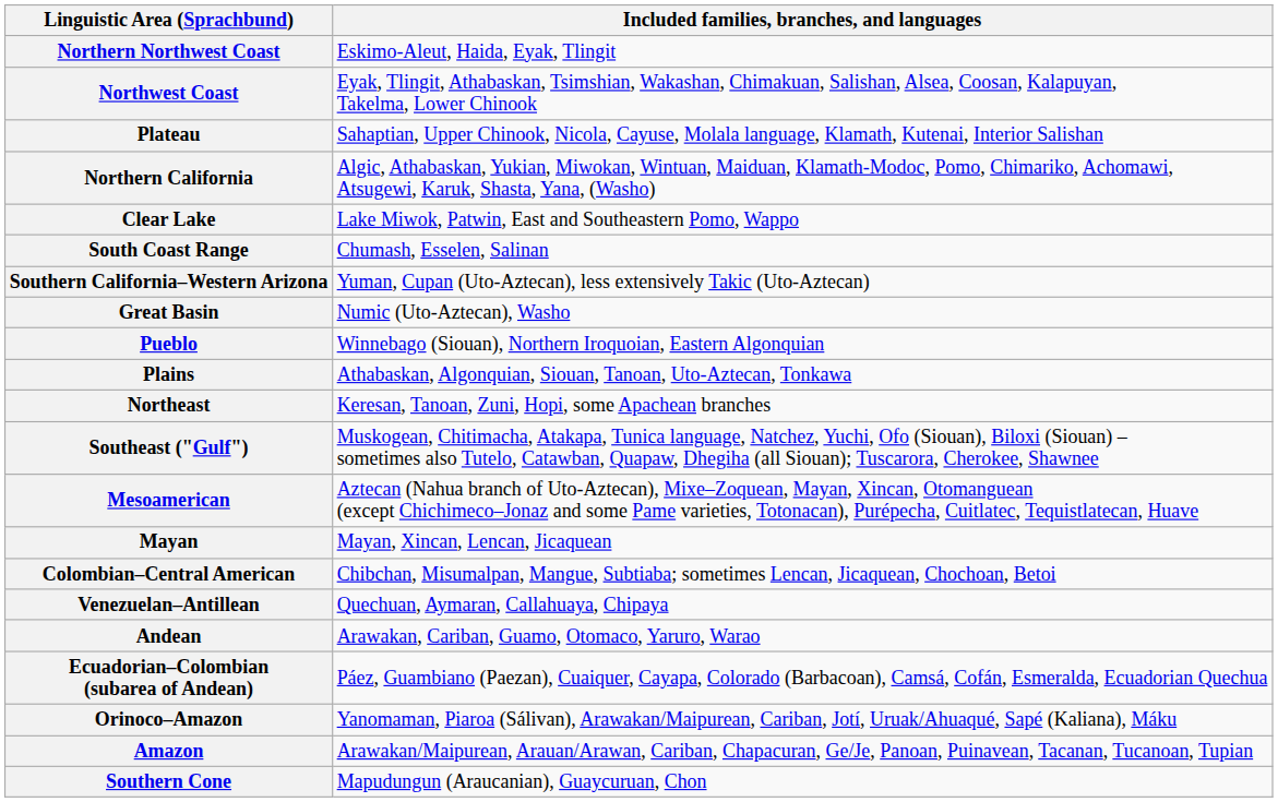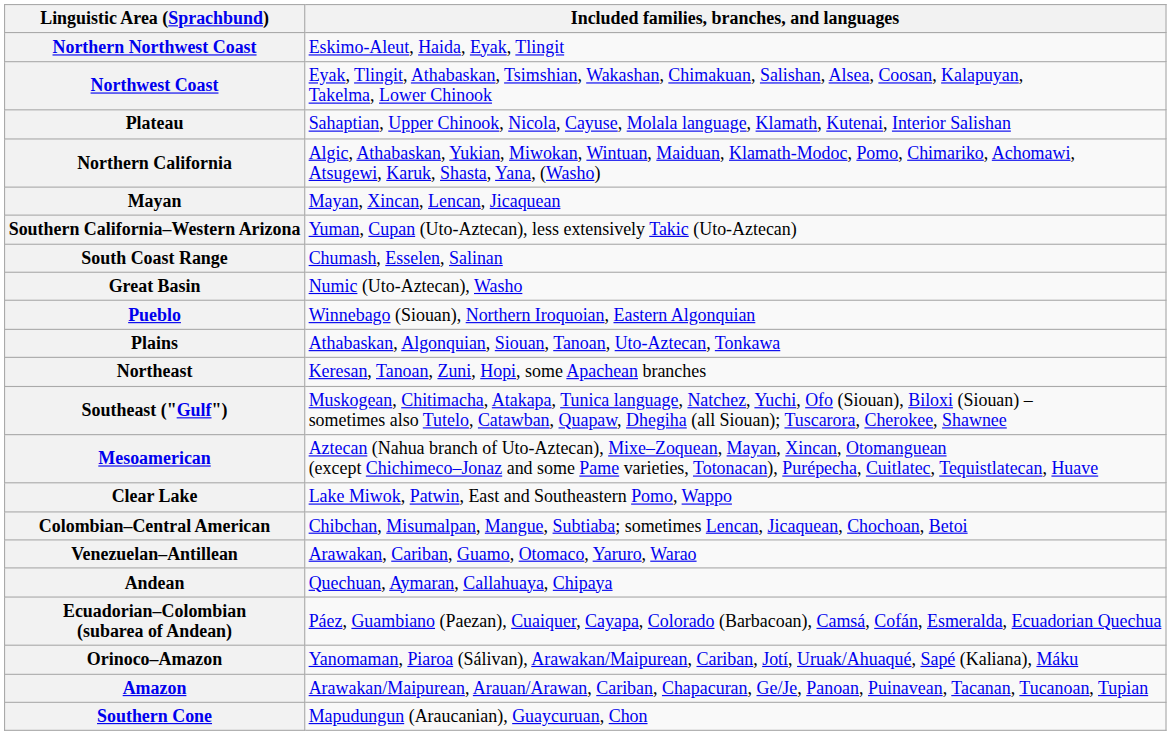rows swapped: Clear Lake <-> Mayan
rows swapped: South Coast Range <-> Southern California–Western Arizona
Venezuelan–Antillean | Included families, branches, and languages: Quechuan, Aymaran, Callahuaya, Chipaya -> Arawakan, Cariban, Guamo, Otomaco, Yaruro, Warao
Andean | Included families, branches, and languages: Arawakan, Cariban, Guamo, Otomaco, Yaruro, Warao -> Quechuan, Aymaran, Callahuaya, Chipaya
